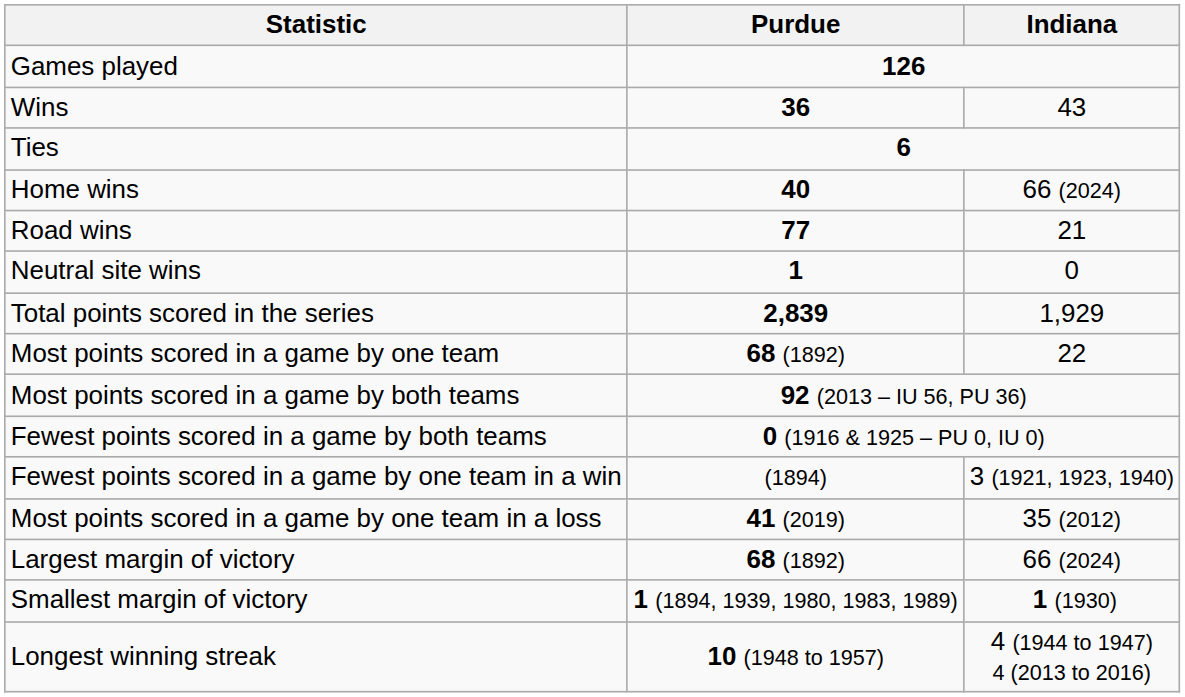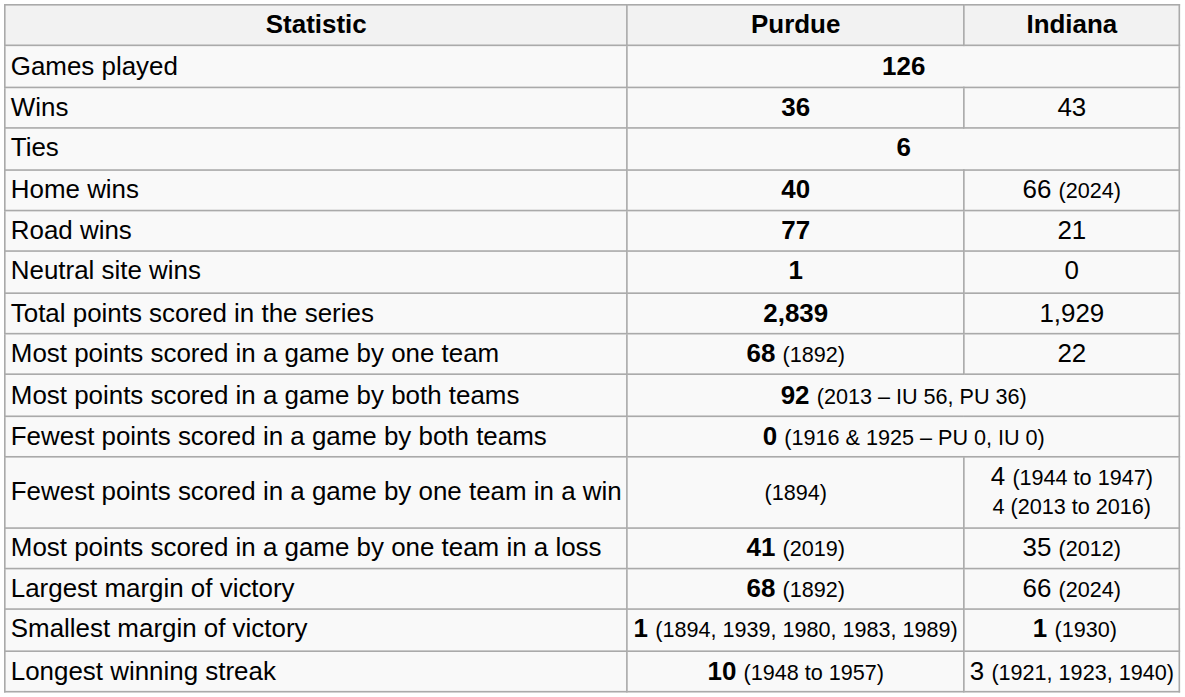Fewest points scored in a game by one team in a win | Indiana: 3 (1921, 1923, 1940) -> 4 (1944 to 1947) 4 (2013 to 2016)
Longest winning streak | Indiana: 4 (1944 to 1947) 4 (2013 to 2016) -> 3 (1921, 1923, 1940)
